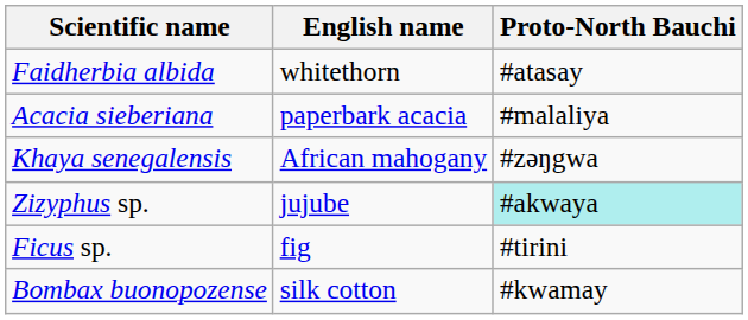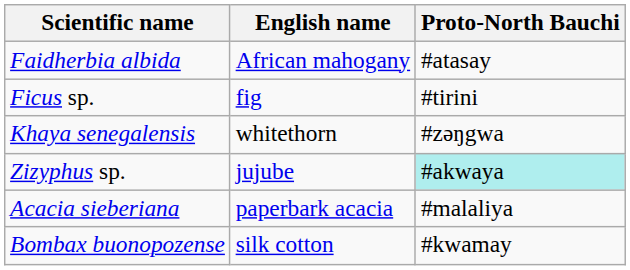Faidherbia albida | English name: whitethorn -> African mahogany
rows swapped: Acacia sieberiana <-> Ficus sp.
Khaya senegalensis | English name: African mahogany -> whitethorn
